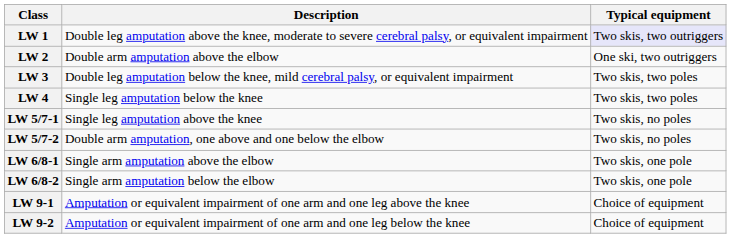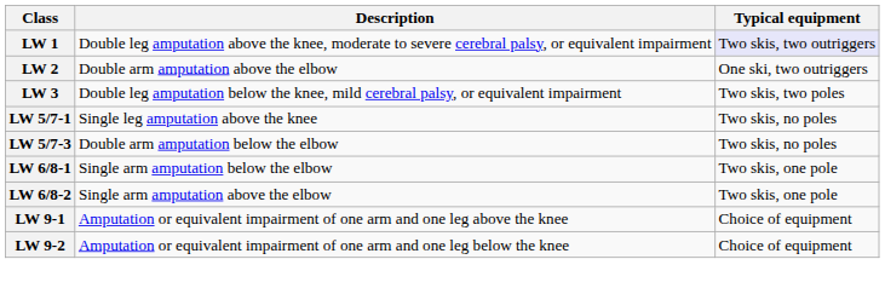- row: LW 4 | Single leg amputation below the knee | Two skis, two poles
- row: LW 5/7-2 | Double arm amputation, one above and one below the elbow | Two skis, no poles
+ row: LW 5/7-3 | Double arm amputation below the elbow | Two skis, no poles
LW 6/8-1 | Description: Single arm amputation above the elbow -> Single arm amputation below the elbow
LW 6/8-2 | Description: Single arm amputation below the elbow -> Single arm amputation above the elbow
